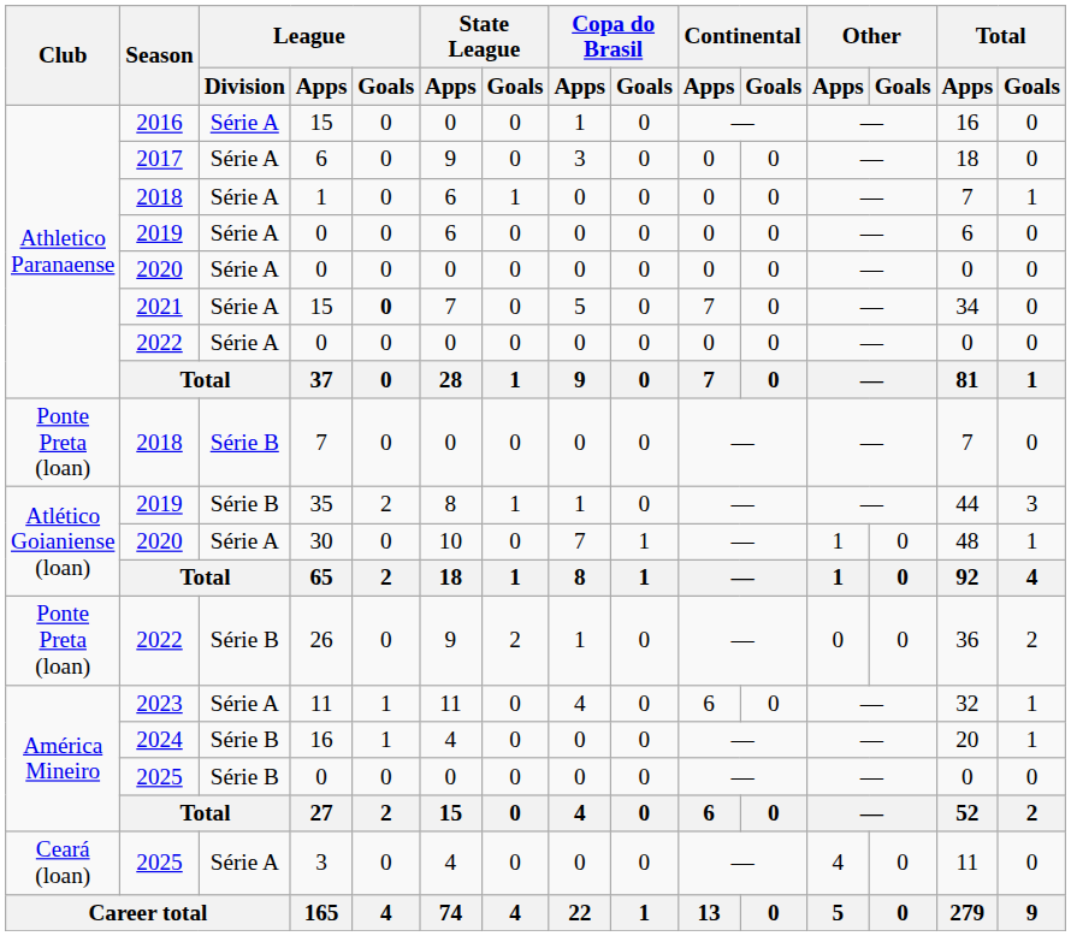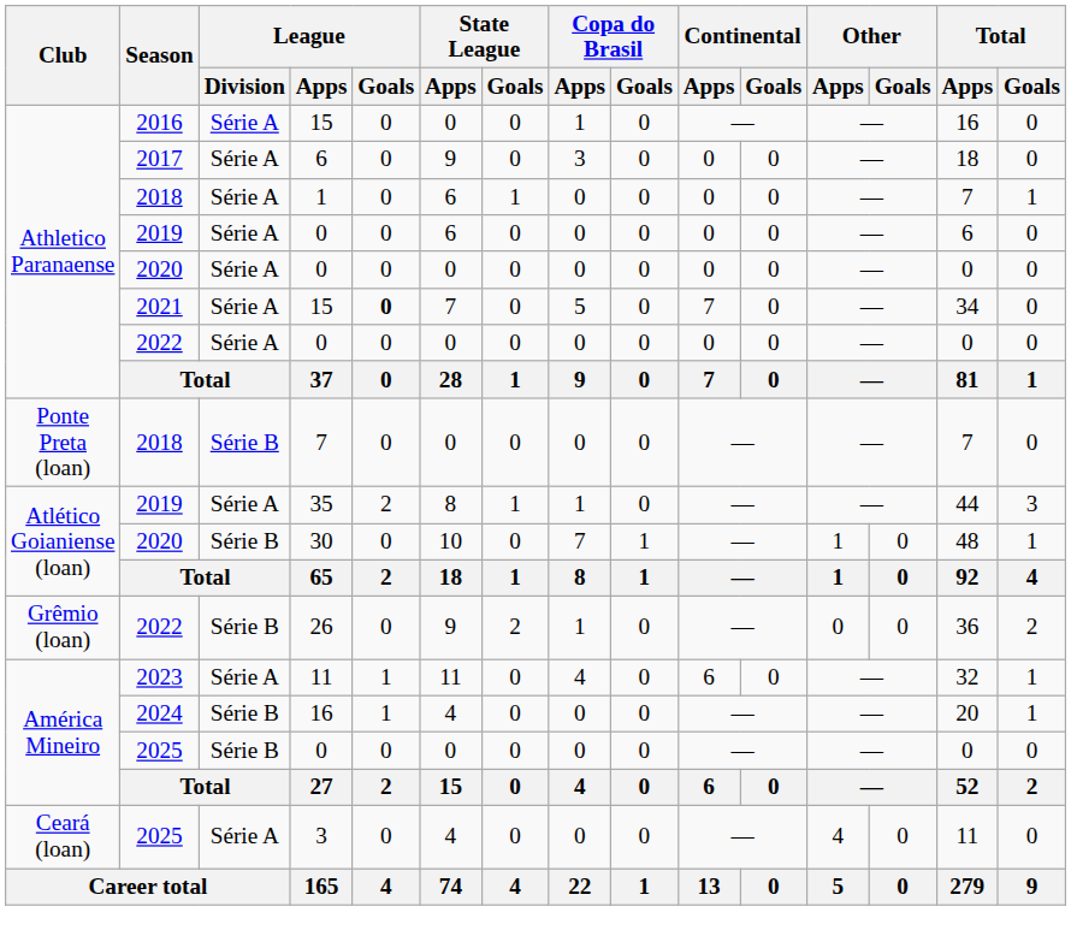35 | League / Division: Série B -> Série A
30 | League / Division: Série A -> Série B
26 | Club: Ponte Preta (loan) -> Grêmio (loan)
